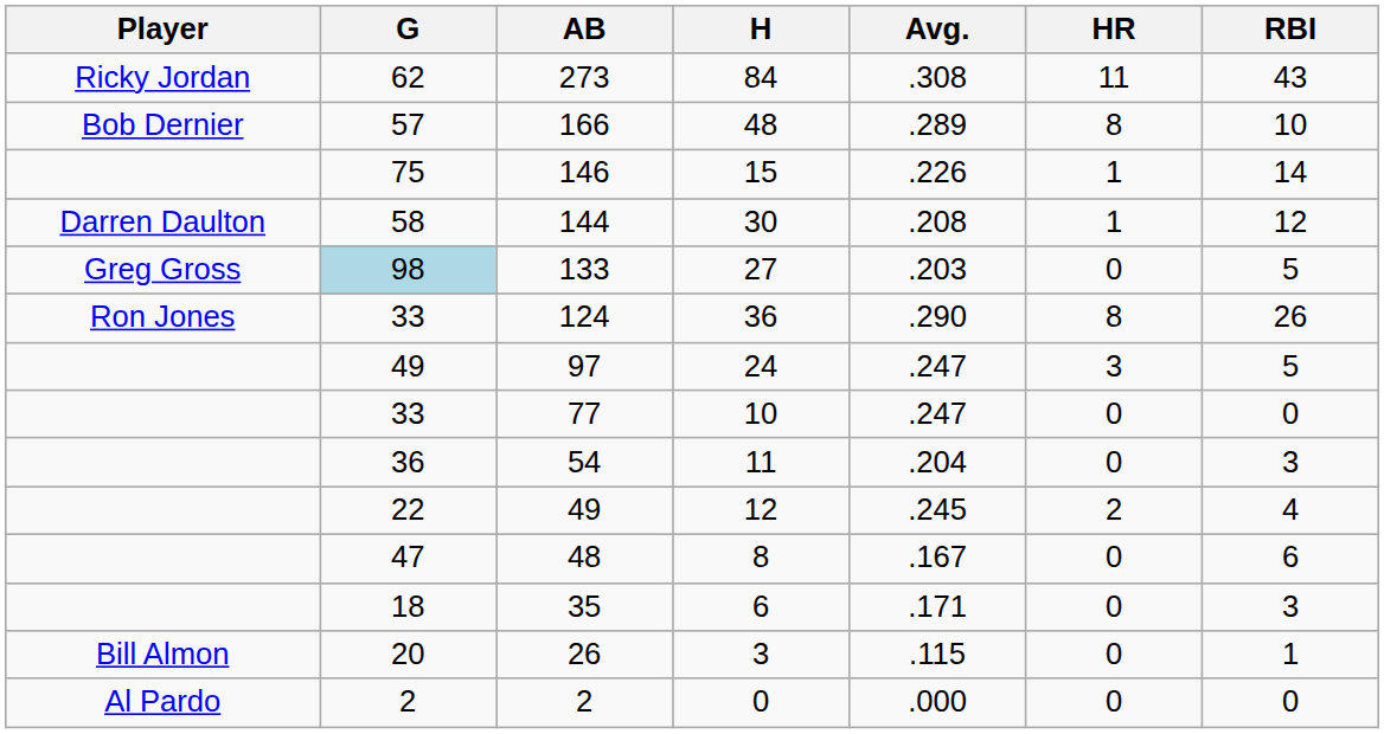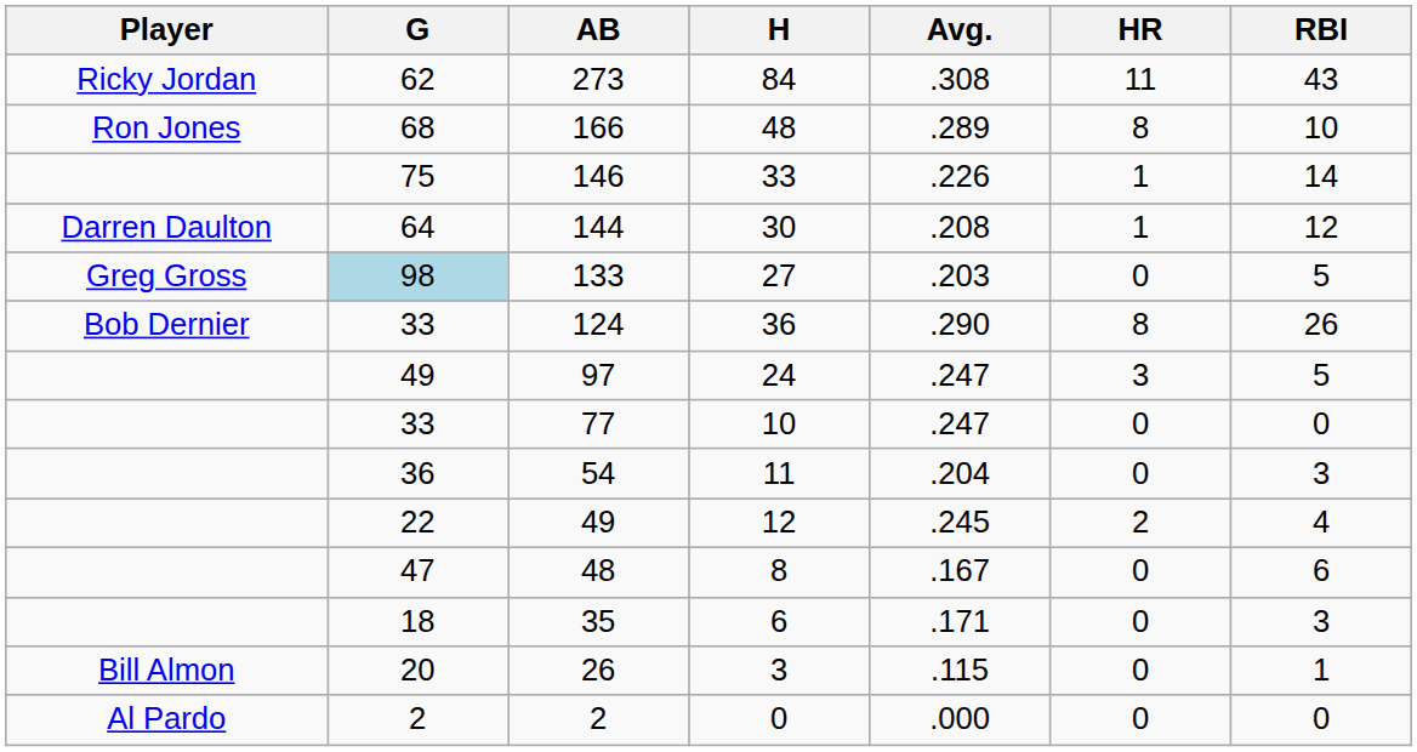166 | Player: Bob Dernier -> Ron Jones
166 | G: 57 -> 68
146 | H: 15 -> 33
144 | G: 58 -> 64
124 | Player: Ron Jones -> Bob Dernier
